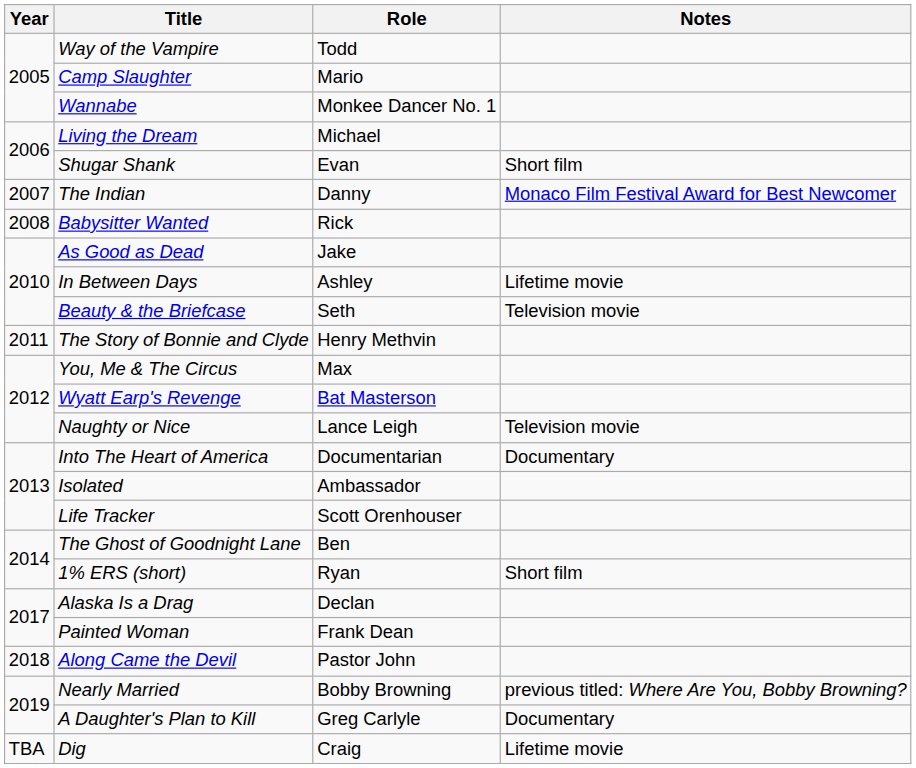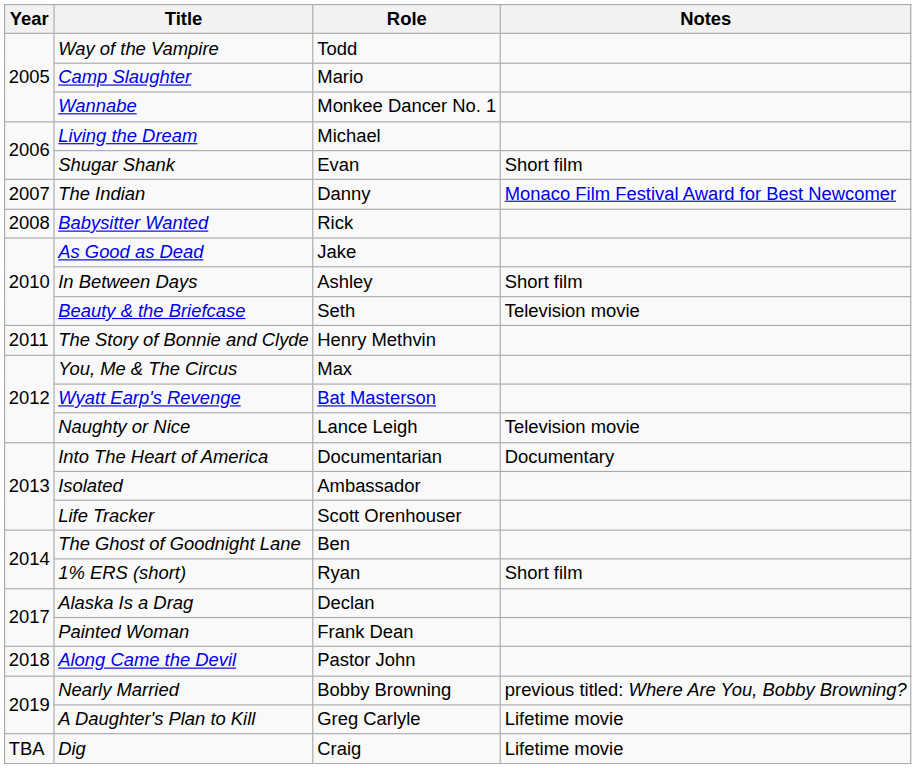In Between Days | Notes: Lifetime movie -> Short film
A Daughter's Plan to Kill | Notes: Documentary -> Lifetime movie
